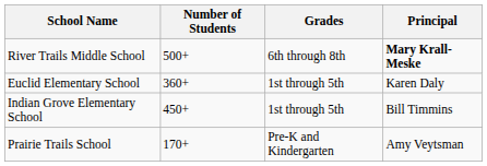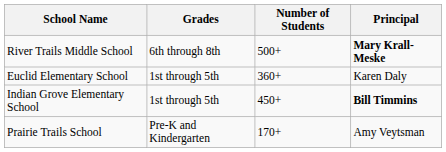columns swapped: Grades <-> Number of Students
Indian Grove Elementary School | Principal: normal -> bold
